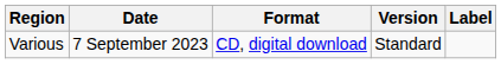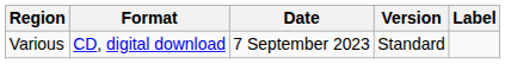columns swapped: Date <-> Format
